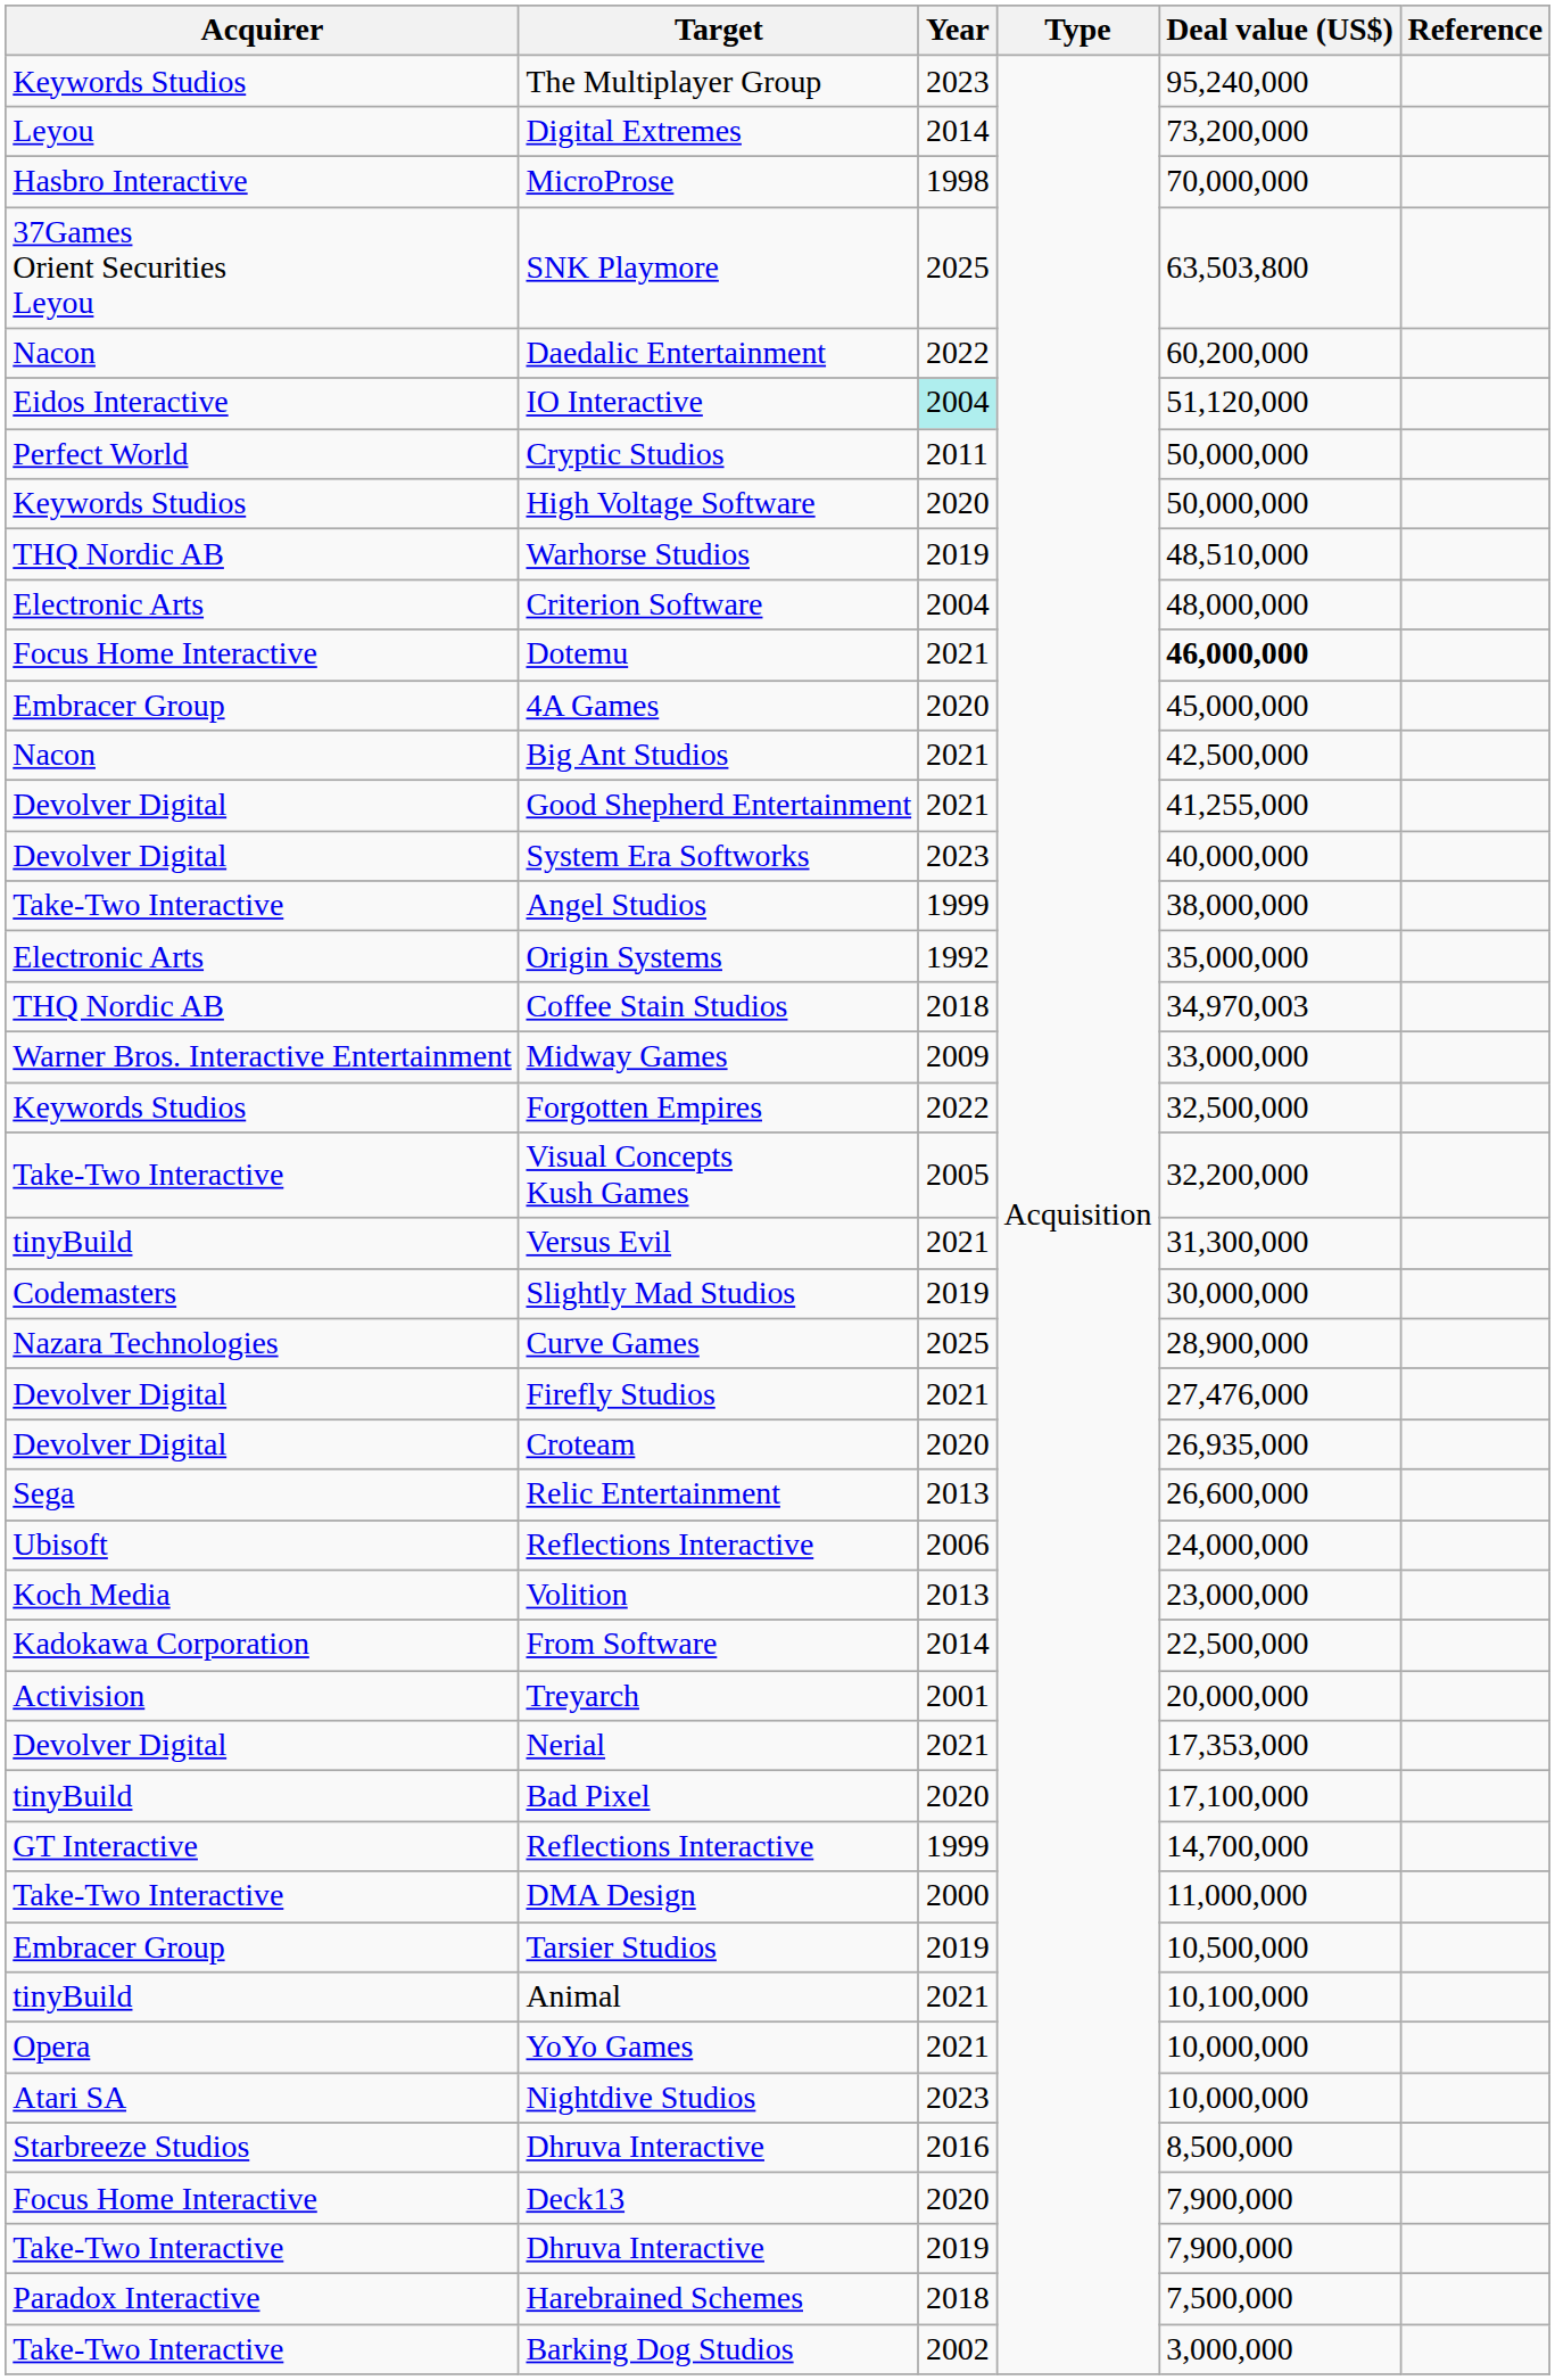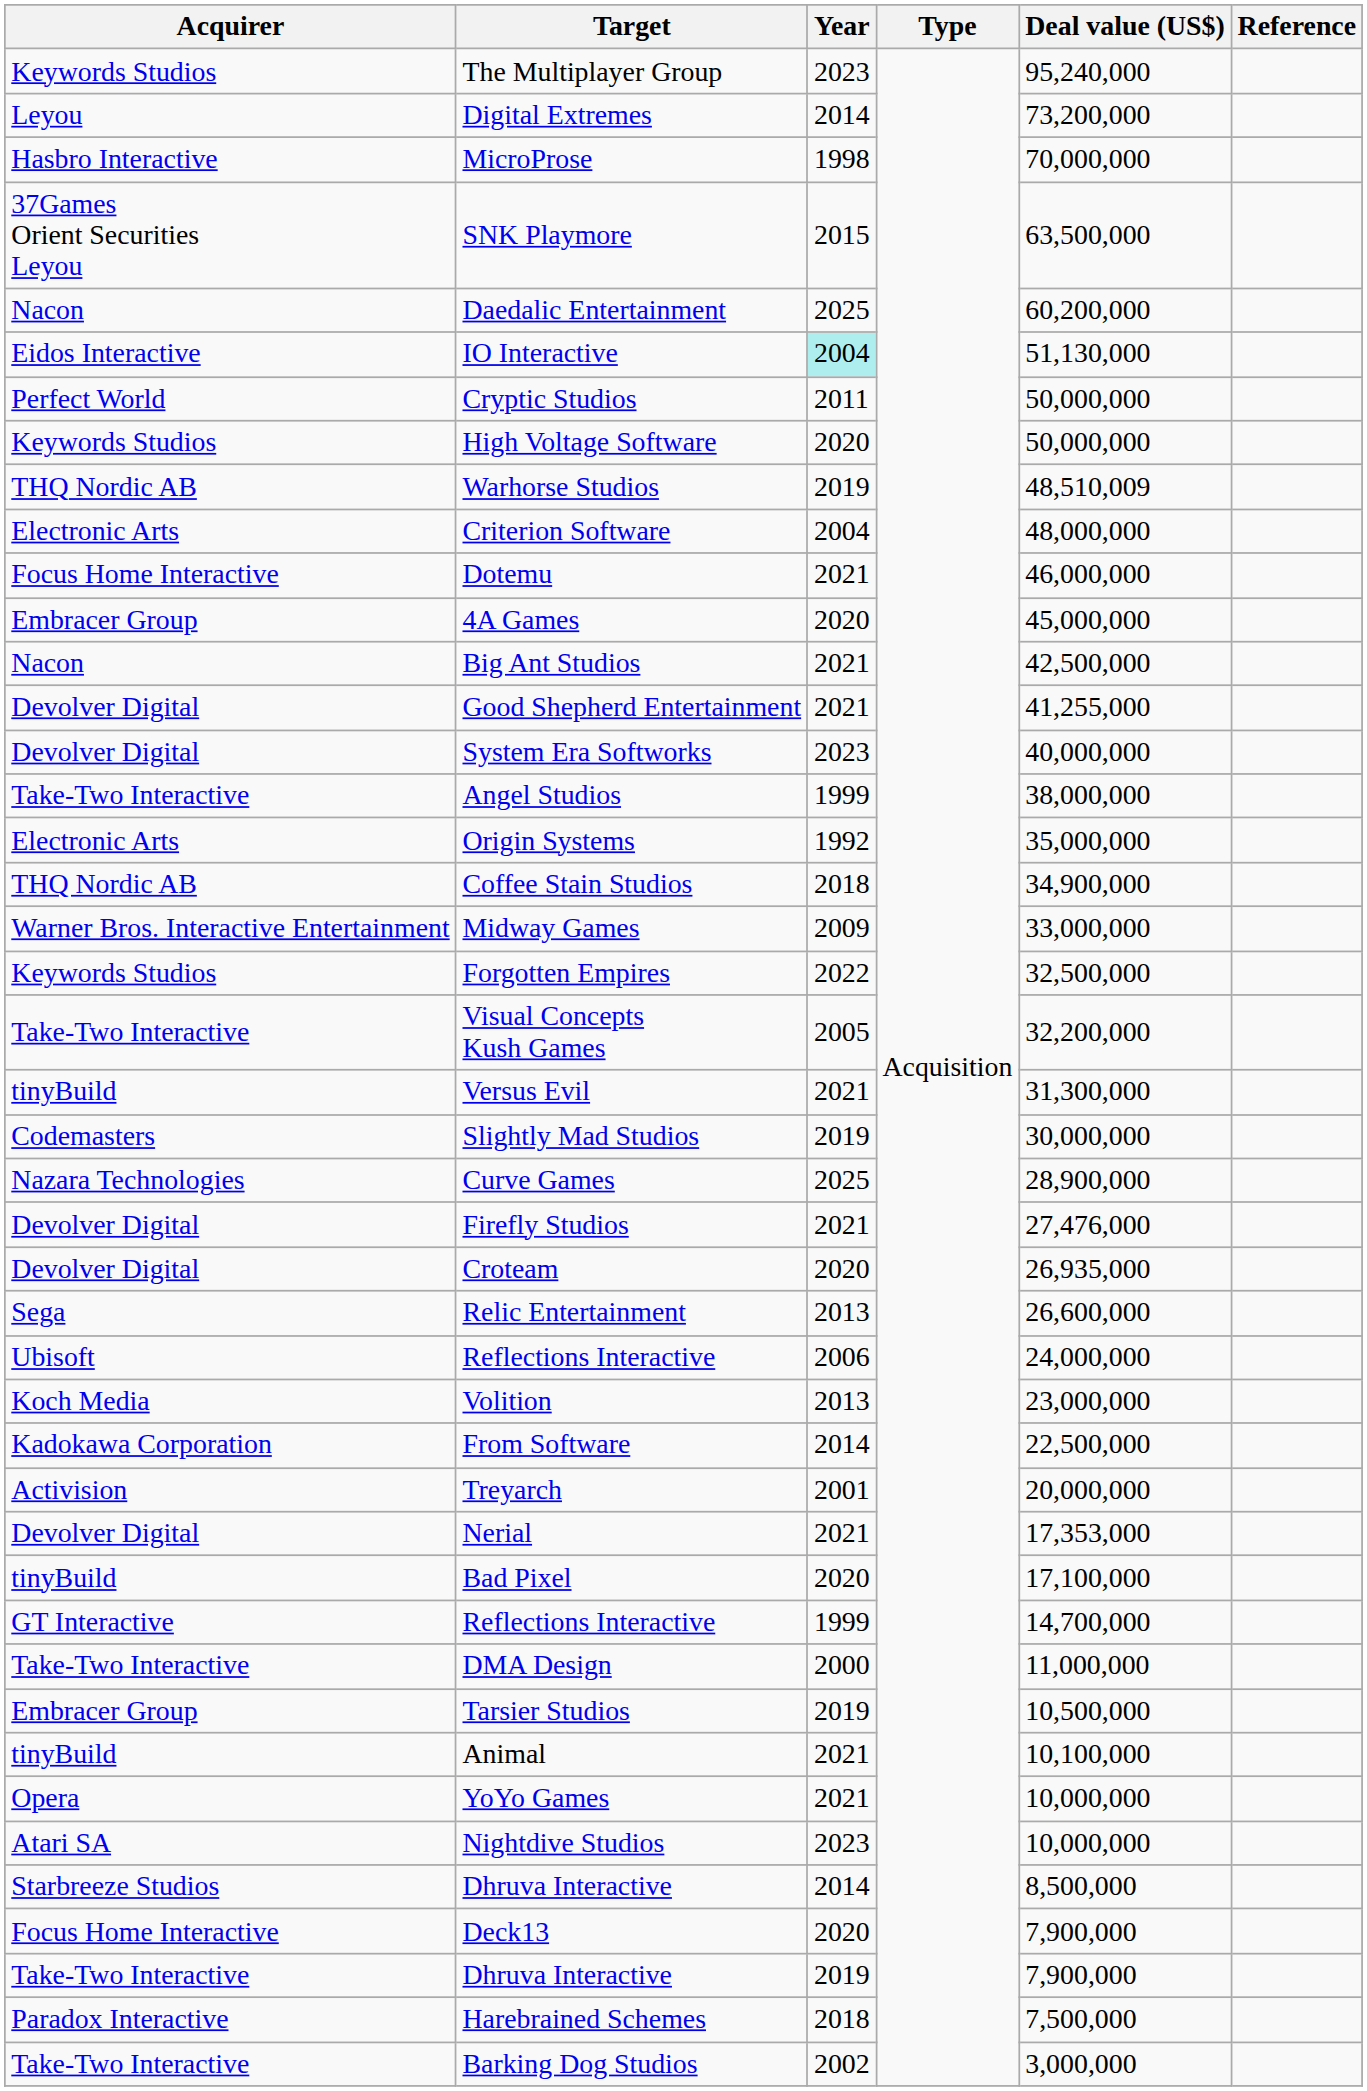SNK Playmore | Year: 2025 -> 2015
SNK Playmore | Deal value (US$): 63,503,800 -> 63,500,000
Daedalic Entertainment | Year: 2022 -> 2025
IO Interactive | Deal value (US$): 51,120,000 -> 51,130,000
Warhorse Studios | Deal value (US$): 48,510,000 -> 48,510,009
Dotemu | Deal value (US$): bold -> normal
Coffee Stain Studios | Deal value (US$): 34,970,003 -> 34,900,000
Starbreeze Studios / Dhruva Interactive | Year: 2016 -> 2014
